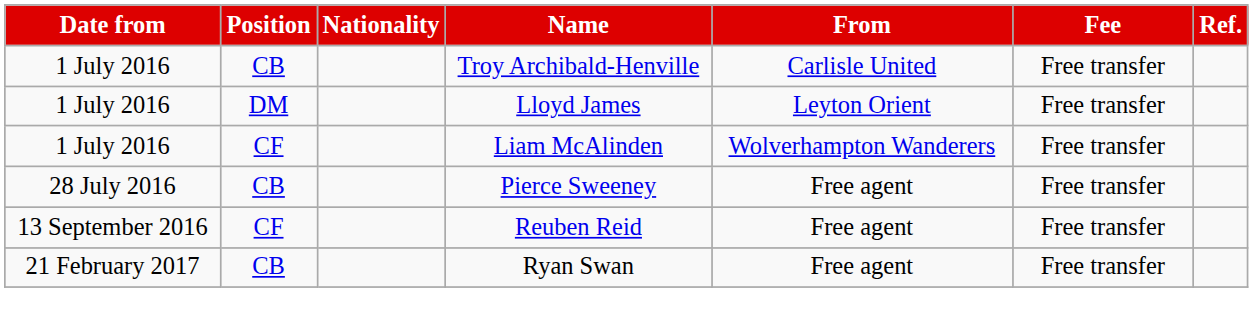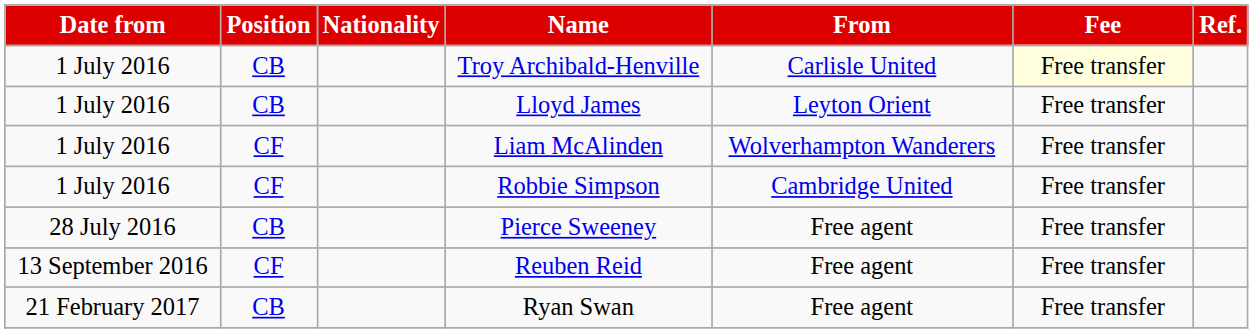Troy Archibald-Henville | Fee: no background -> lightyellow background
Lloyd James | Position: DM -> CB
+ row: 1 July 2016 | CF | Robbie Simpson | Cambridge United | Free transfer
